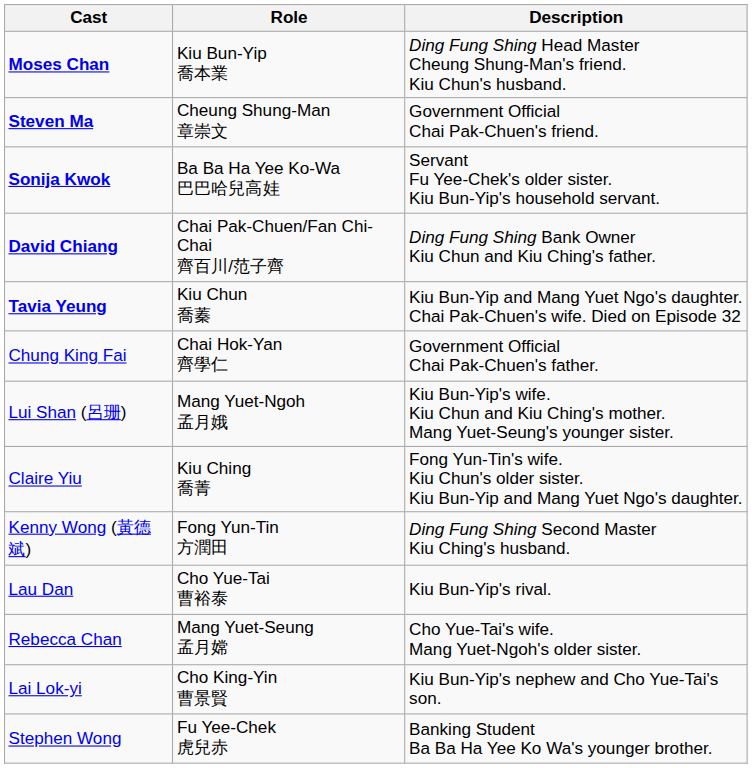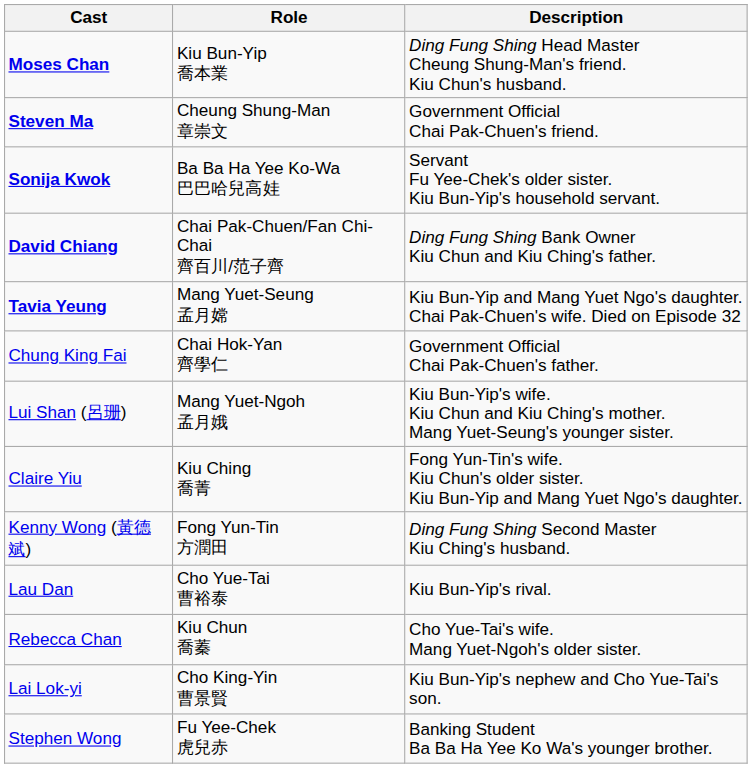Tavia Yeung | Role: Kiu Chun 喬蓁 -> Mang Yuet-Seung 孟月嫦
Rebecca Chan | Role: Mang Yuet-Seung 孟月嫦 -> Kiu Chun 喬蓁
